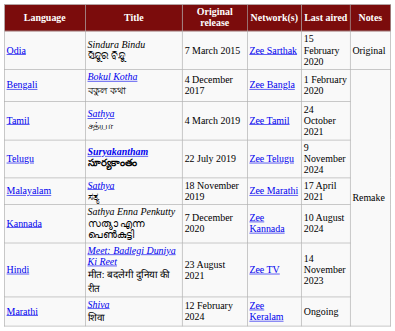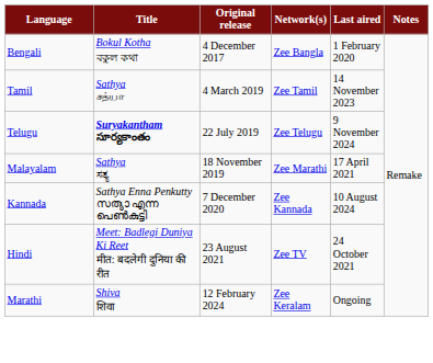- row: Odia | Sindura Bindu ସିନ୍ଦୁର ବିନ୍ଦୁ | 7 March 2015 | Zee Sarthak | 15 February 2020 | Original
Tamil | Last aired: 24 October 2021 -> 14 November 2023
Hindi | Last aired: 14 November 2023 -> 24 October 2021
